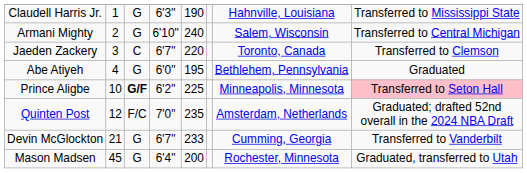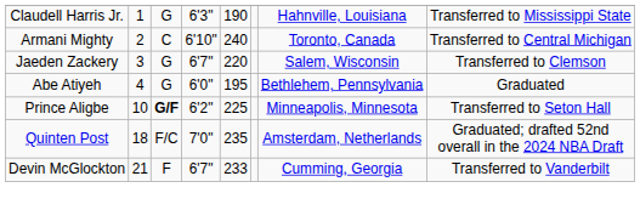Armani Mighty | column 3: G -> C
Armani Mighty | column 7: Salem, Wisconsin -> Toronto, Canada
Jaeden Zackery | column 3: C -> G
Jaeden Zackery | column 7: Toronto, Canada -> Salem, Wisconsin
Prince Aligbe | column 8: pink background -> no background
Quinten Post | column 2: 12 -> 18
Devin McGlockton | column 3: G -> F
- row: Mason Madsen | 45 | G | 6'4" | 200 | Rochester, Minnesota | Graduated, transferred to Utah
